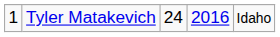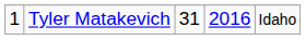Tyler Matakevich | column 3: 24 -> 31
